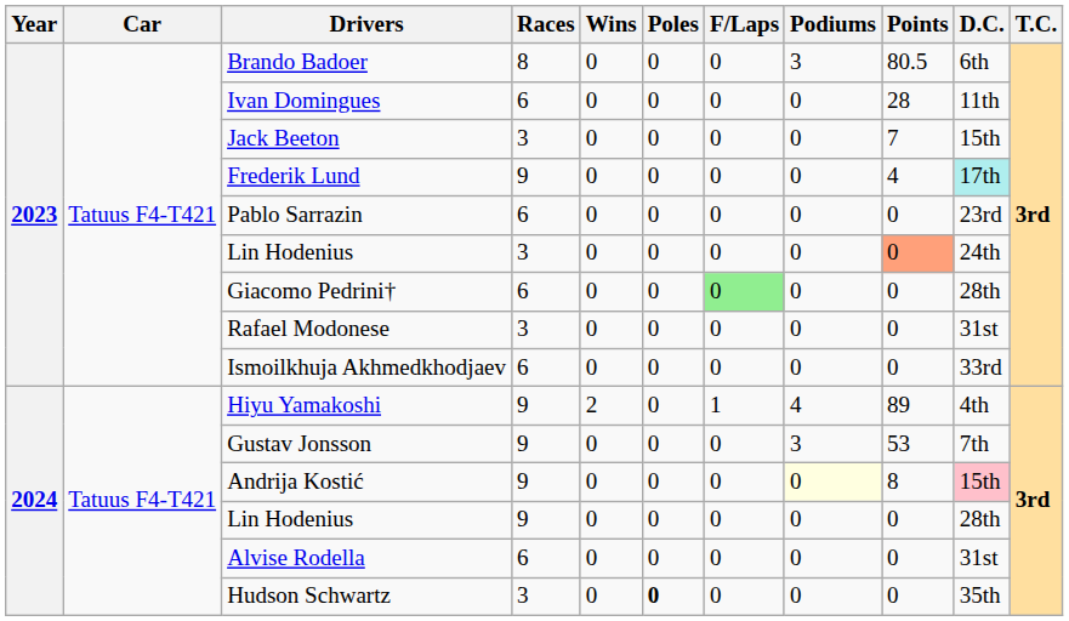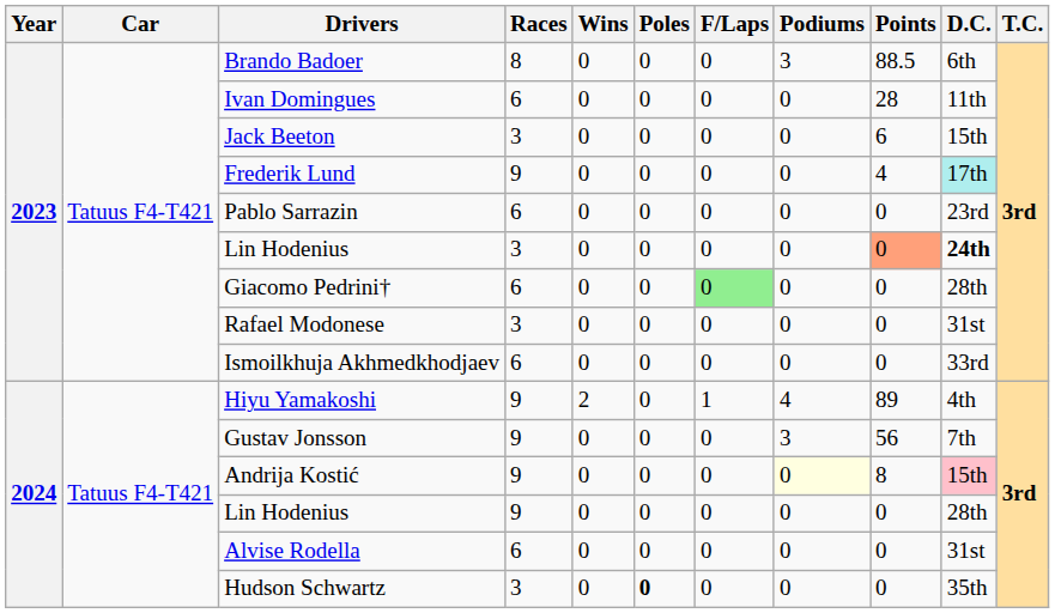Brando Badoer | Points: 80.5 -> 88.5
Jack Beeton | Points: 7 -> 6
Lin Hodenius / 3 | D.C.: normal -> bold
Gustav Jonsson | Points: 53 -> 56
